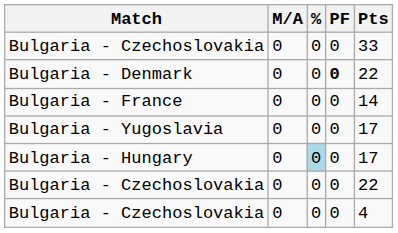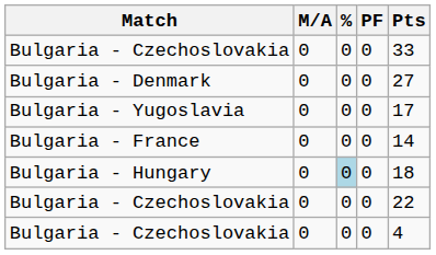Bulgaria - Denmark | PF: bold -> normal
Bulgaria - Denmark | Pts: 22 -> 27
rows swapped: Bulgaria - France <-> Bulgaria - Yugoslavia
Bulgaria - Hungary | Pts: 17 -> 18
